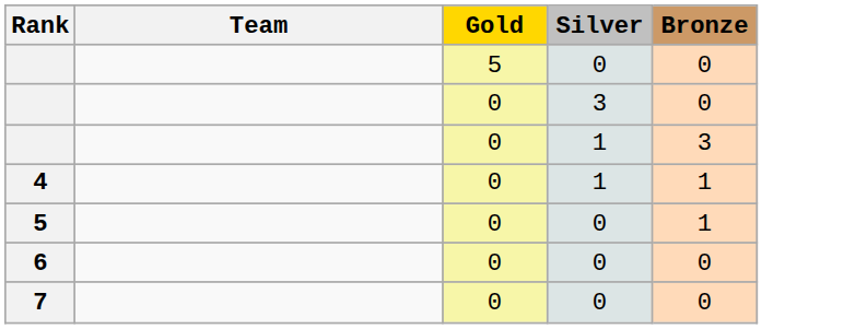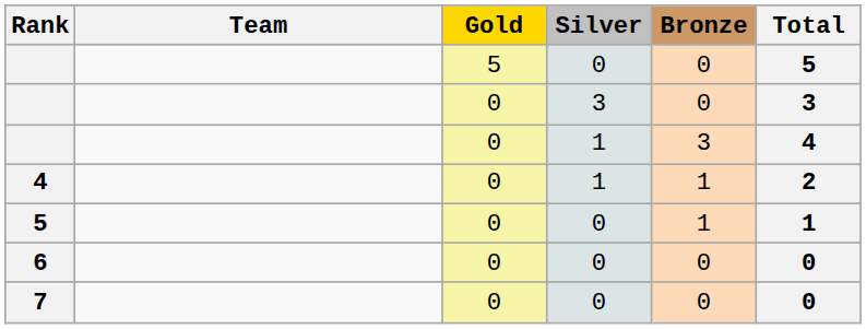+ column: Total | 5 | 3 | 4 | 2 | 1 | 0 | 0
